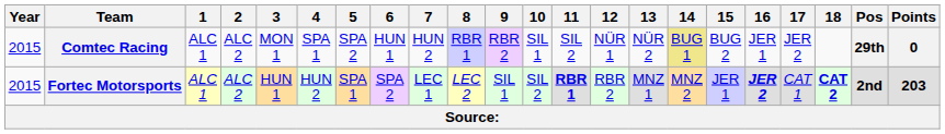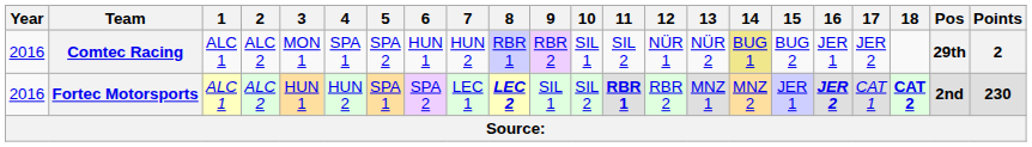Comtec Racing | Year: 2015 -> 2016
Comtec Racing | Points: 0 -> 2
Fortec Motorsports | Year: 2015 -> 2016
Fortec Motorsports | 8: normal -> bold
Fortec Motorsports | Points: 203 -> 230
